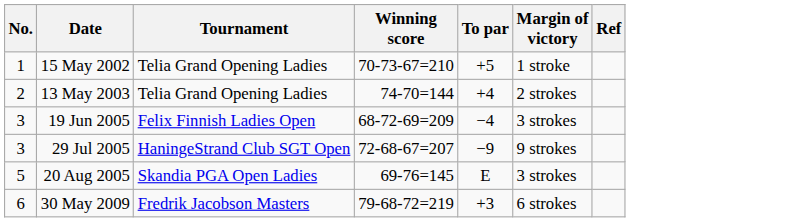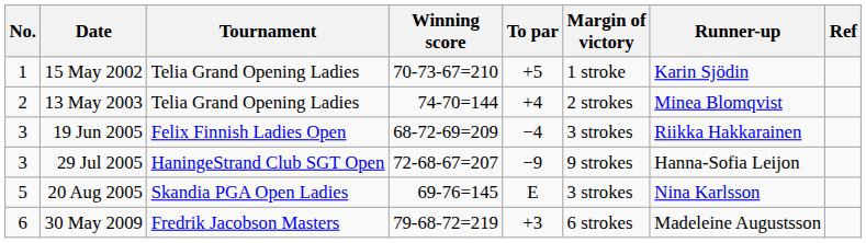+ column: Runner-up | Karin Sjödin | Minea Blomqvist | Riikka Hakkarainen | Hanna-Sofia Leijon | Nina Karlsson | Madeleine Augustsson
